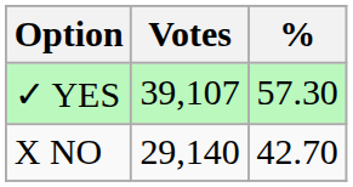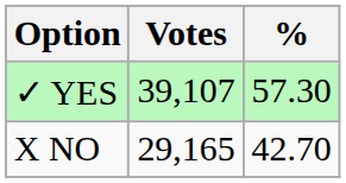X NO | Votes: 29,140 -> 29,165
